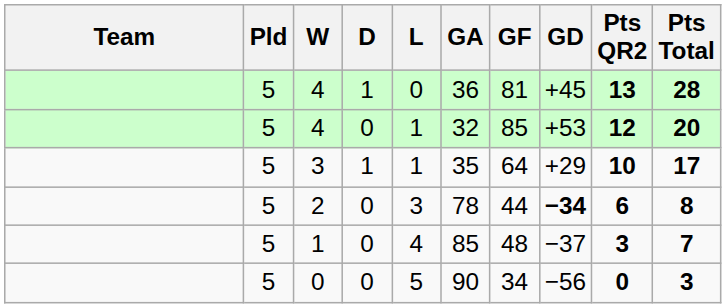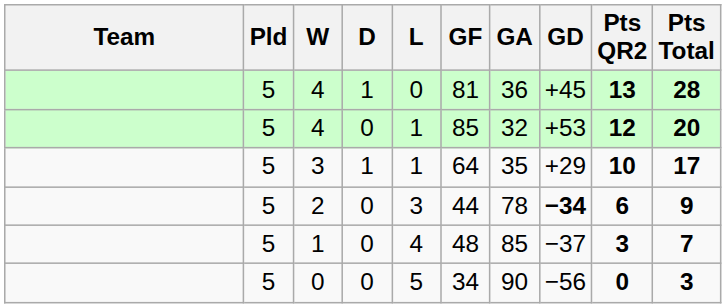columns swapped: GF <-> GA
2 | Pts Total: 8 -> 9
